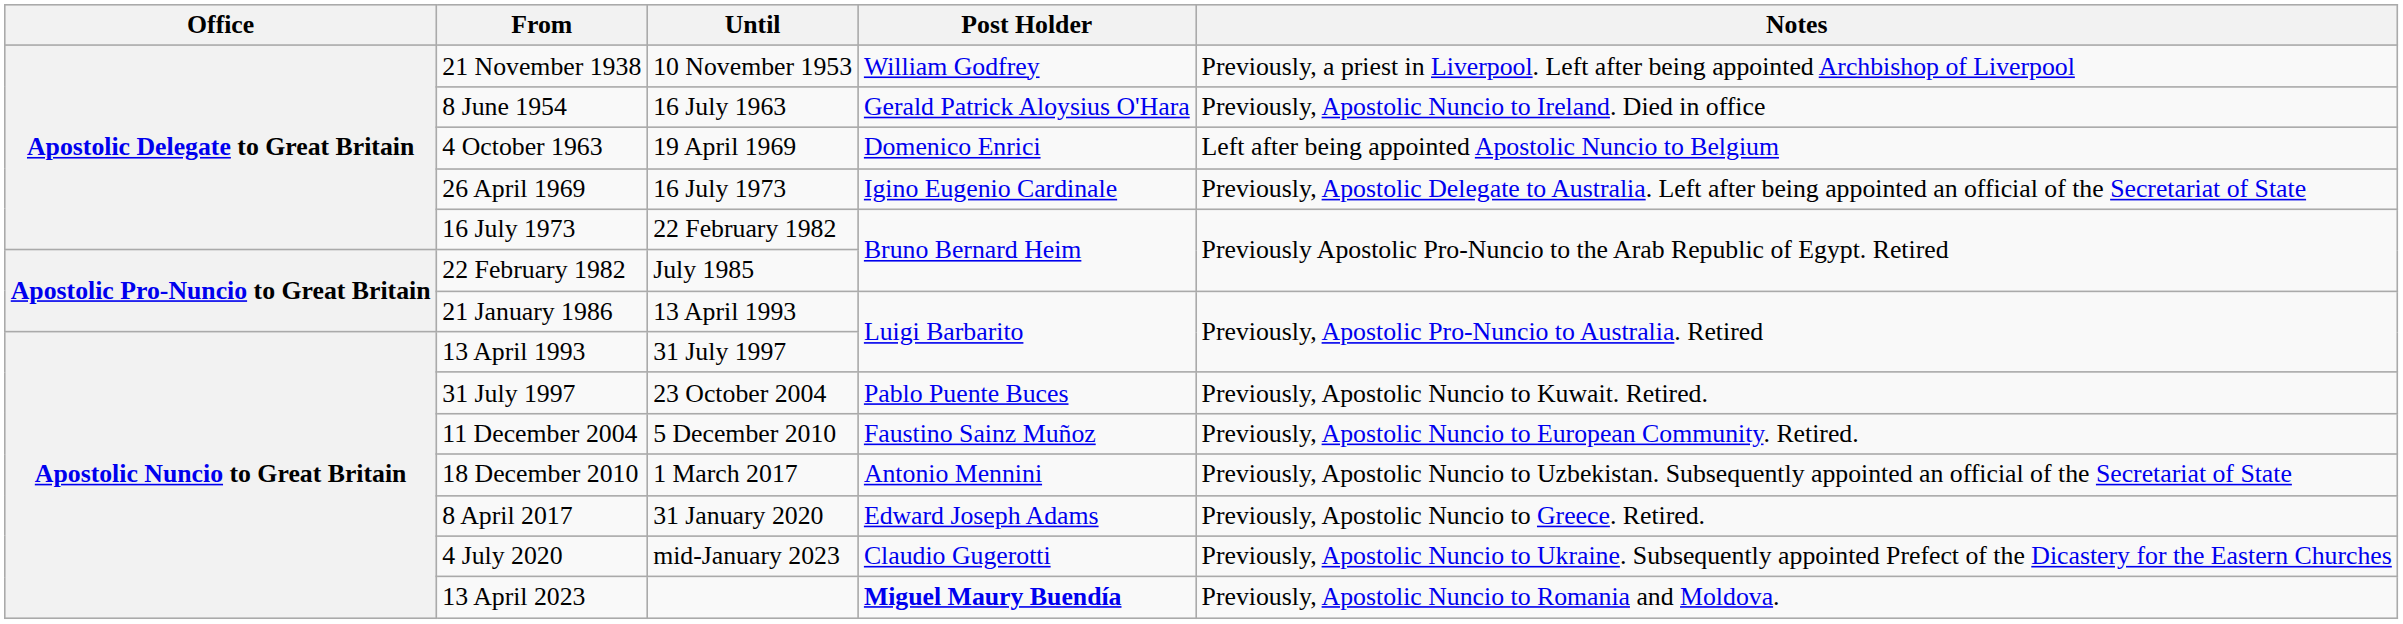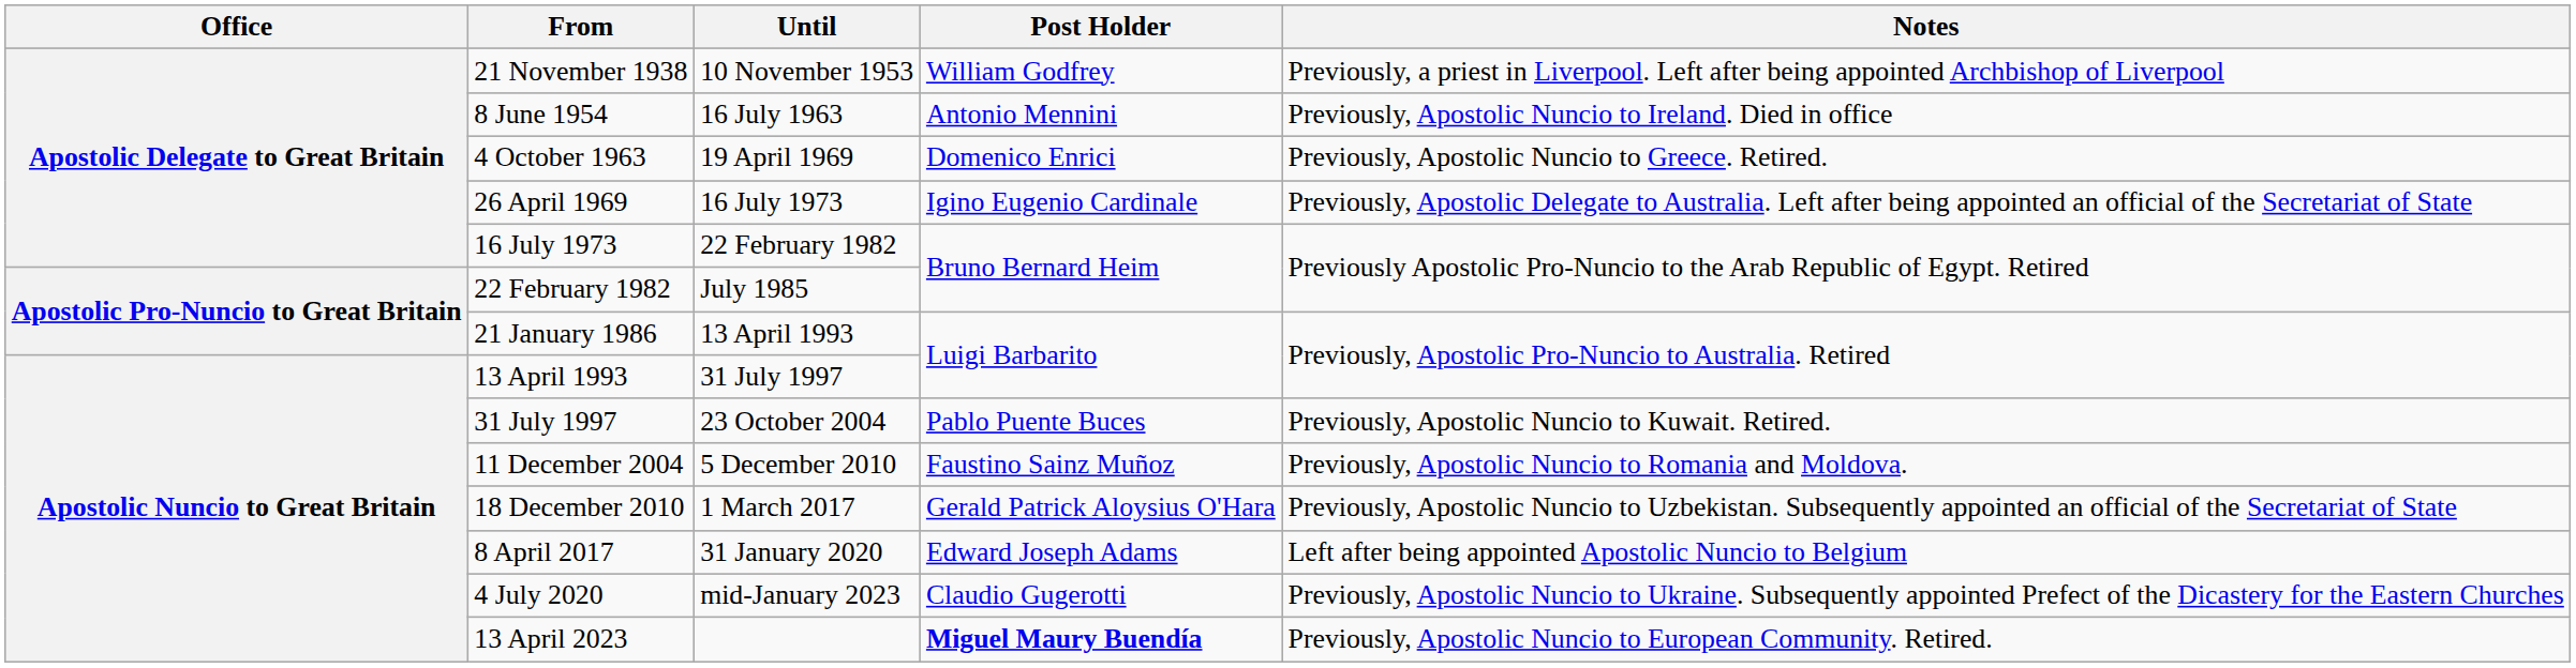8 June 1954 | Post Holder: Gerald Patrick Aloysius O'Hara -> Antonio Mennini
4 October 1963 | Notes: Left after being appointed Apostolic Nuncio to Belgium -> Previously, Apostolic Nuncio to Greece. Retired.
11 December 2004 | Notes: Previously, Apostolic Nuncio to European Community. Retired. -> Previously, Apostolic Nuncio to Romania and Moldova.
18 December 2010 | Post Holder: Antonio Mennini -> Gerald Patrick Aloysius O'Hara
8 April 2017 | Notes: Previously, Apostolic Nuncio to Greece. Retired. -> Left after being appointed Apostolic Nuncio to Belgium
13 April 2023 | Notes: Previously, Apostolic Nuncio to Romania and Moldova. -> Previously, Apostolic Nuncio to European Community. Retired.
